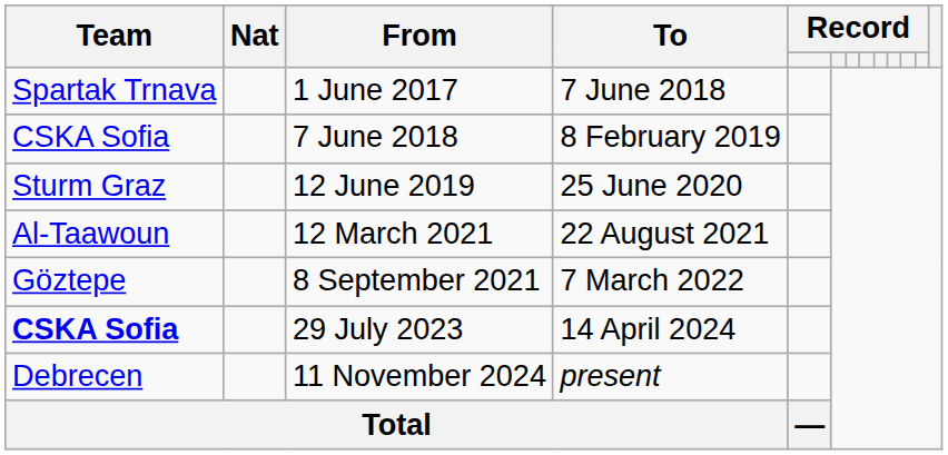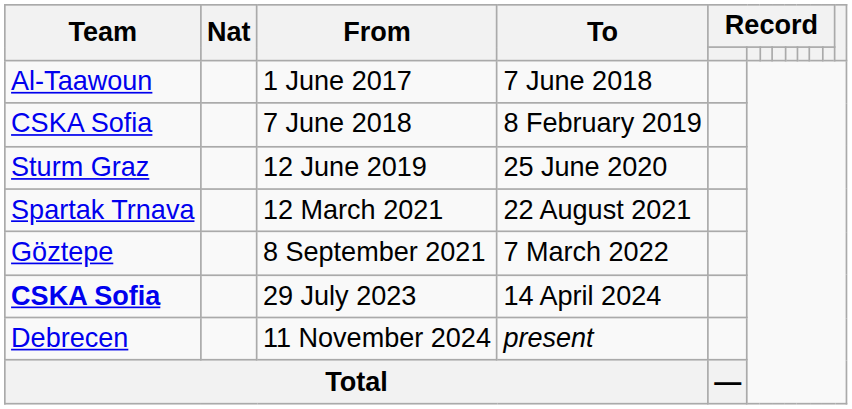1 June 2017 | Team: Spartak Trnava -> Al-Taawoun
12 March 2021 | Team: Al-Taawoun -> Spartak Trnava
